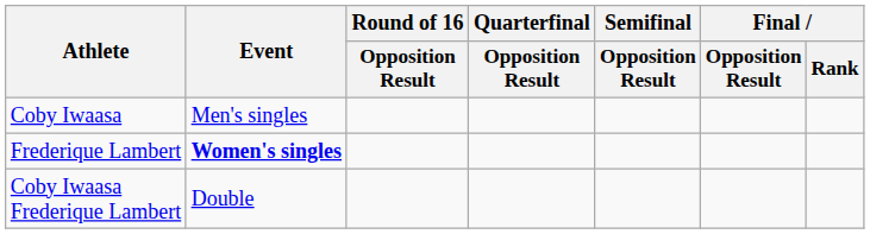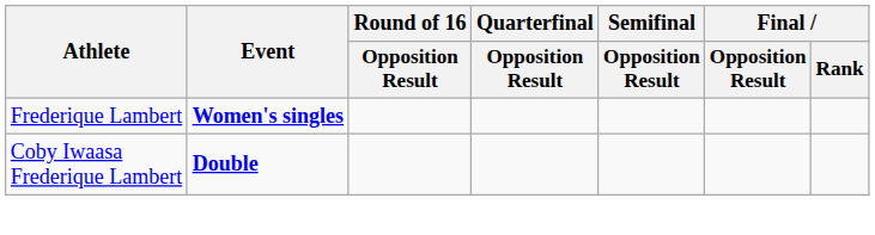- row: Coby Iwaasa | Men's singles
Coby Iwaasa Frederique Lambert | Event: normal -> bold
